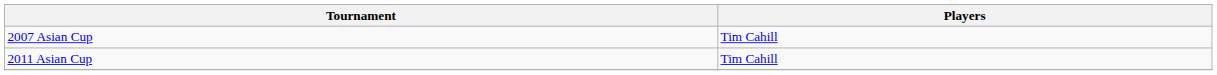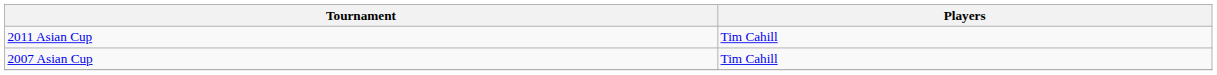rows swapped: 2007 Asian Cup <-> 2011 Asian Cup
